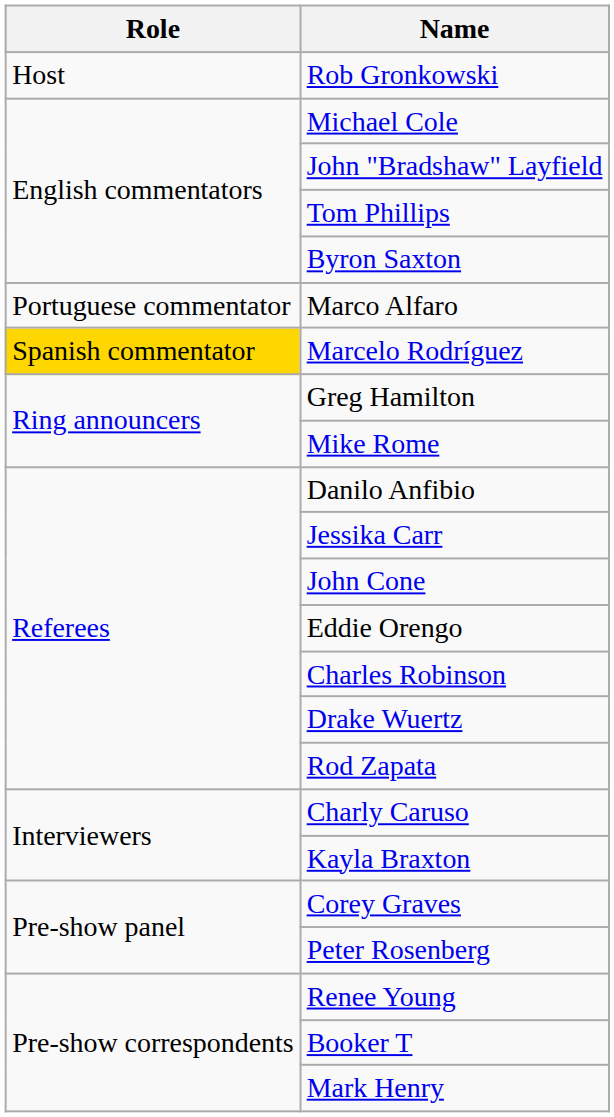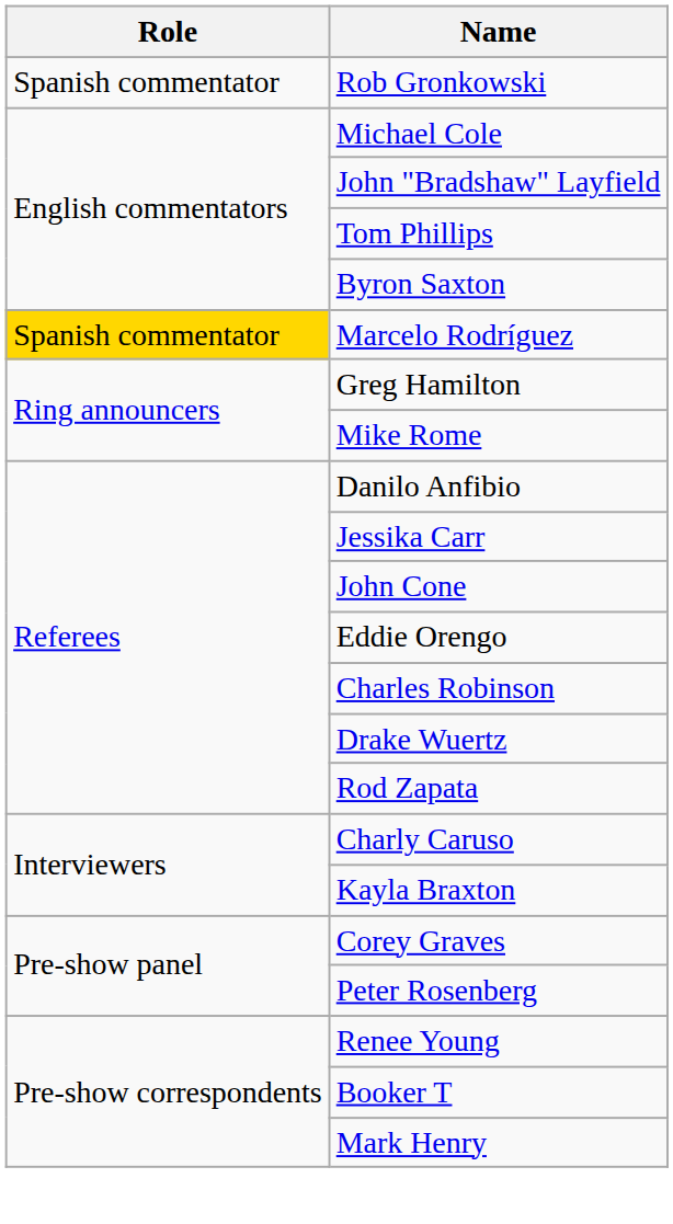Rob Gronkowski | Role: Host -> Spanish commentator
- row: Portuguese commentator | Marco Alfaro
